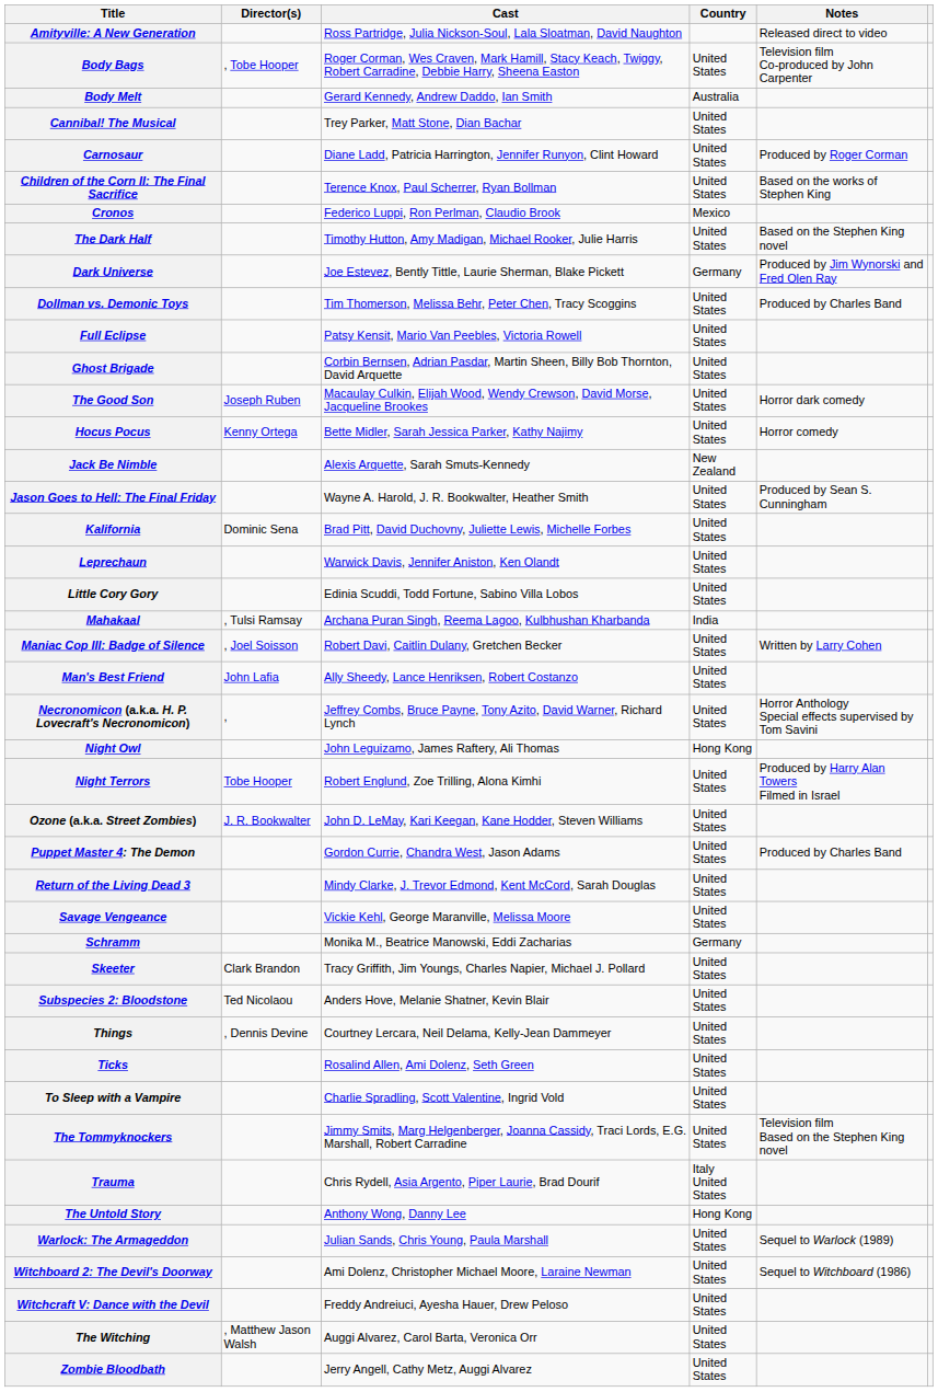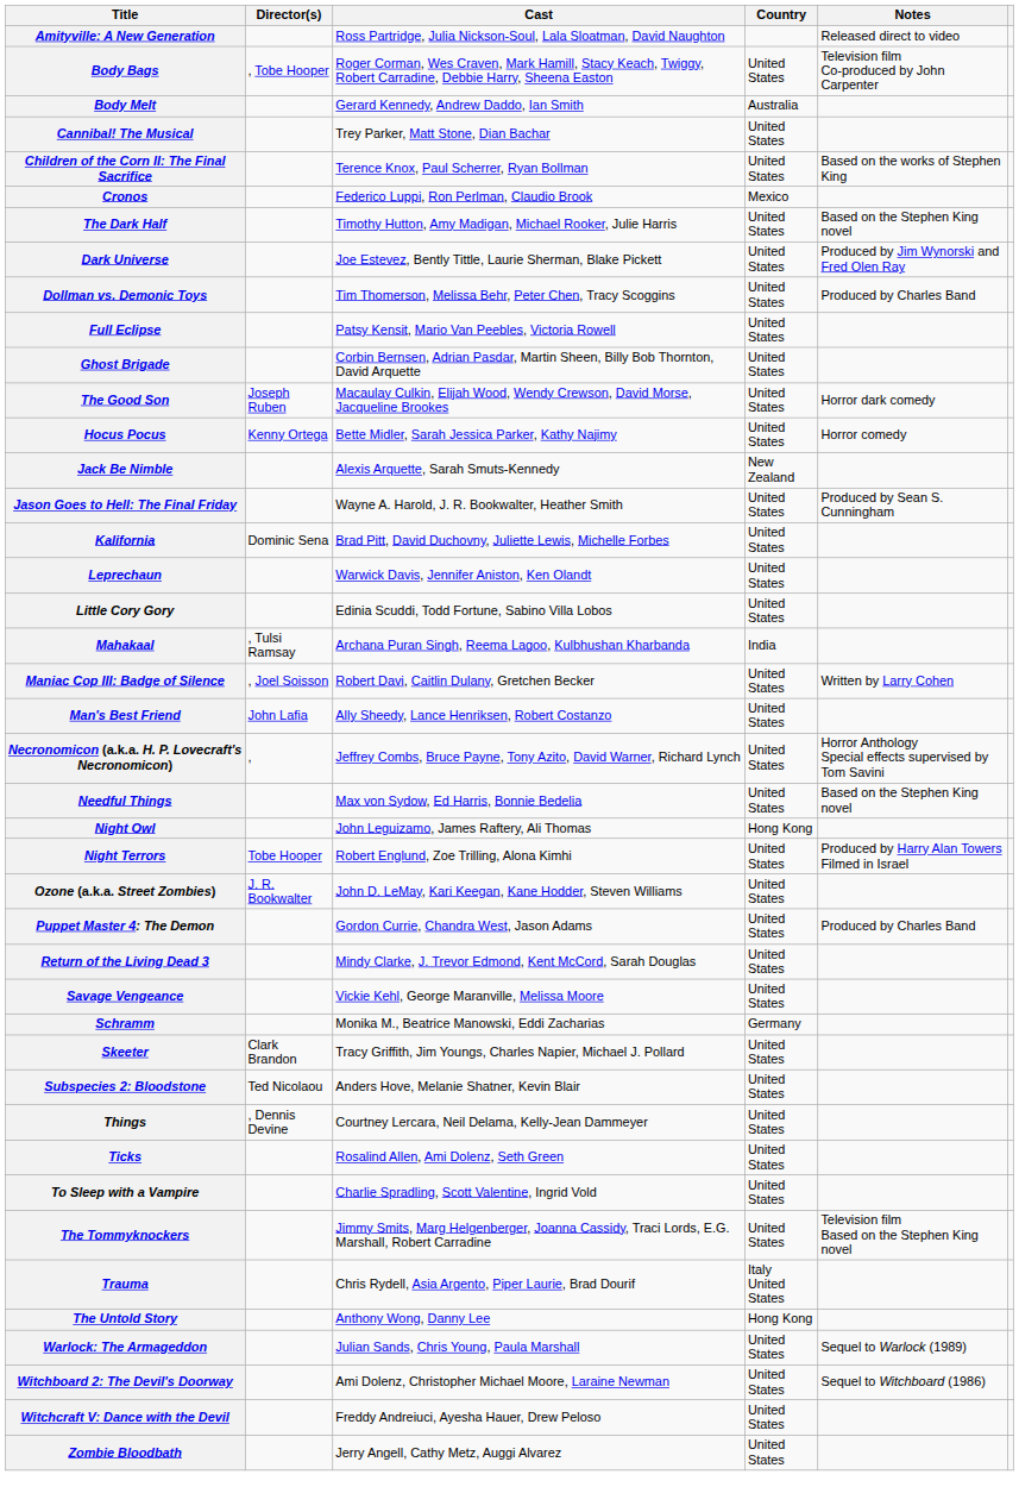- row: Carnosaur | Diane Ladd, Patricia Harrington, Jennifer Runyon, Clint Howard | United States | Produced by Roger Corman
Dark Universe | Country: Germany -> United States
+ row: Needful Things | Max von Sydow, Ed Harris, Bonnie Bedelia | United States | Based on the Stephen King novel
- row: The Witching | , Matthew Jason Walsh | Auggi Alvarez, Carol Barta, Veronica Orr | United States
